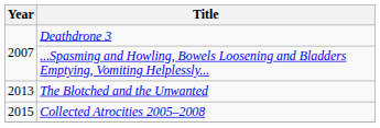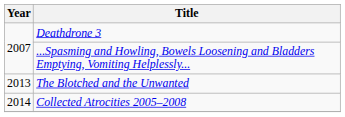Collected Atrocities 2005–2008 | Year: 2015 -> 2014
